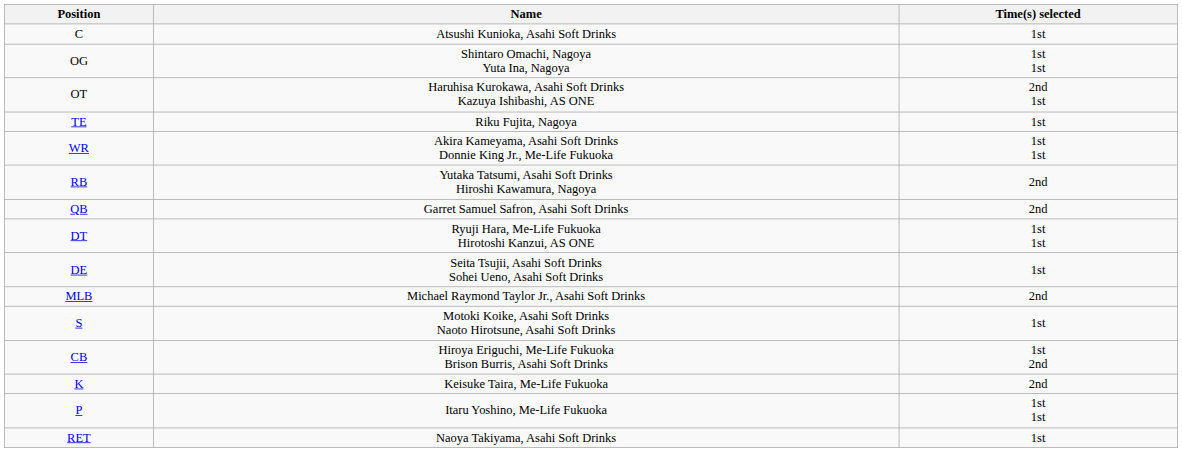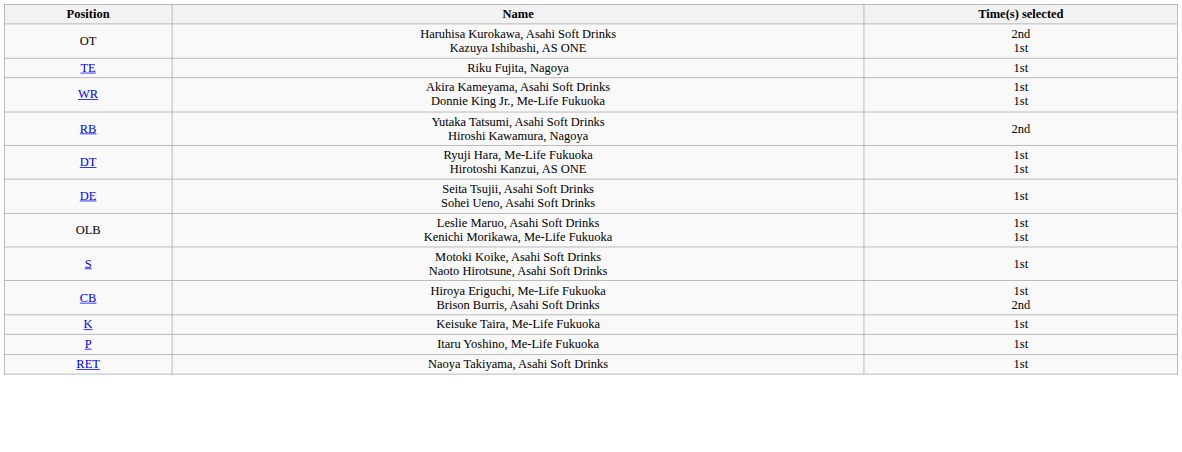- row: C | Atsushi Kunioka, Asahi Soft Drinks | 1st
- row: OG | Shintaro Omachi, Nagoya Yuta Ina, Nagoya | 1st 1st
- row: QB | Garret Samuel Safron, Asahi Soft Drinks | 2nd
- row: MLB | Michael Raymond Taylor Jr., Asahi Soft Drinks | 2nd
+ row: OLB | Leslie Maruo, Asahi Soft Drinks Kenichi Morikawa, Me-Life Fukuoka | 1st 1st
K | Time(s) selected: 2nd -> 1st
P | Time(s) selected: 1st 1st -> 1st
